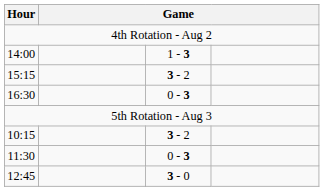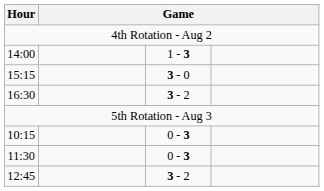15:15 | column 3: 3 - 2 -> 3 - 0
16:30 | column 3: 0 - 3 -> 3 - 2
10:15 | column 3: 3 - 2 -> 0 - 3
12:45 | column 3: 3 - 0 -> 3 - 2
